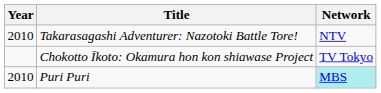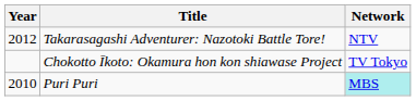Takarasagashi Adventurer: Nazotoki Battle Tore! | Year: 2010 -> 2012
